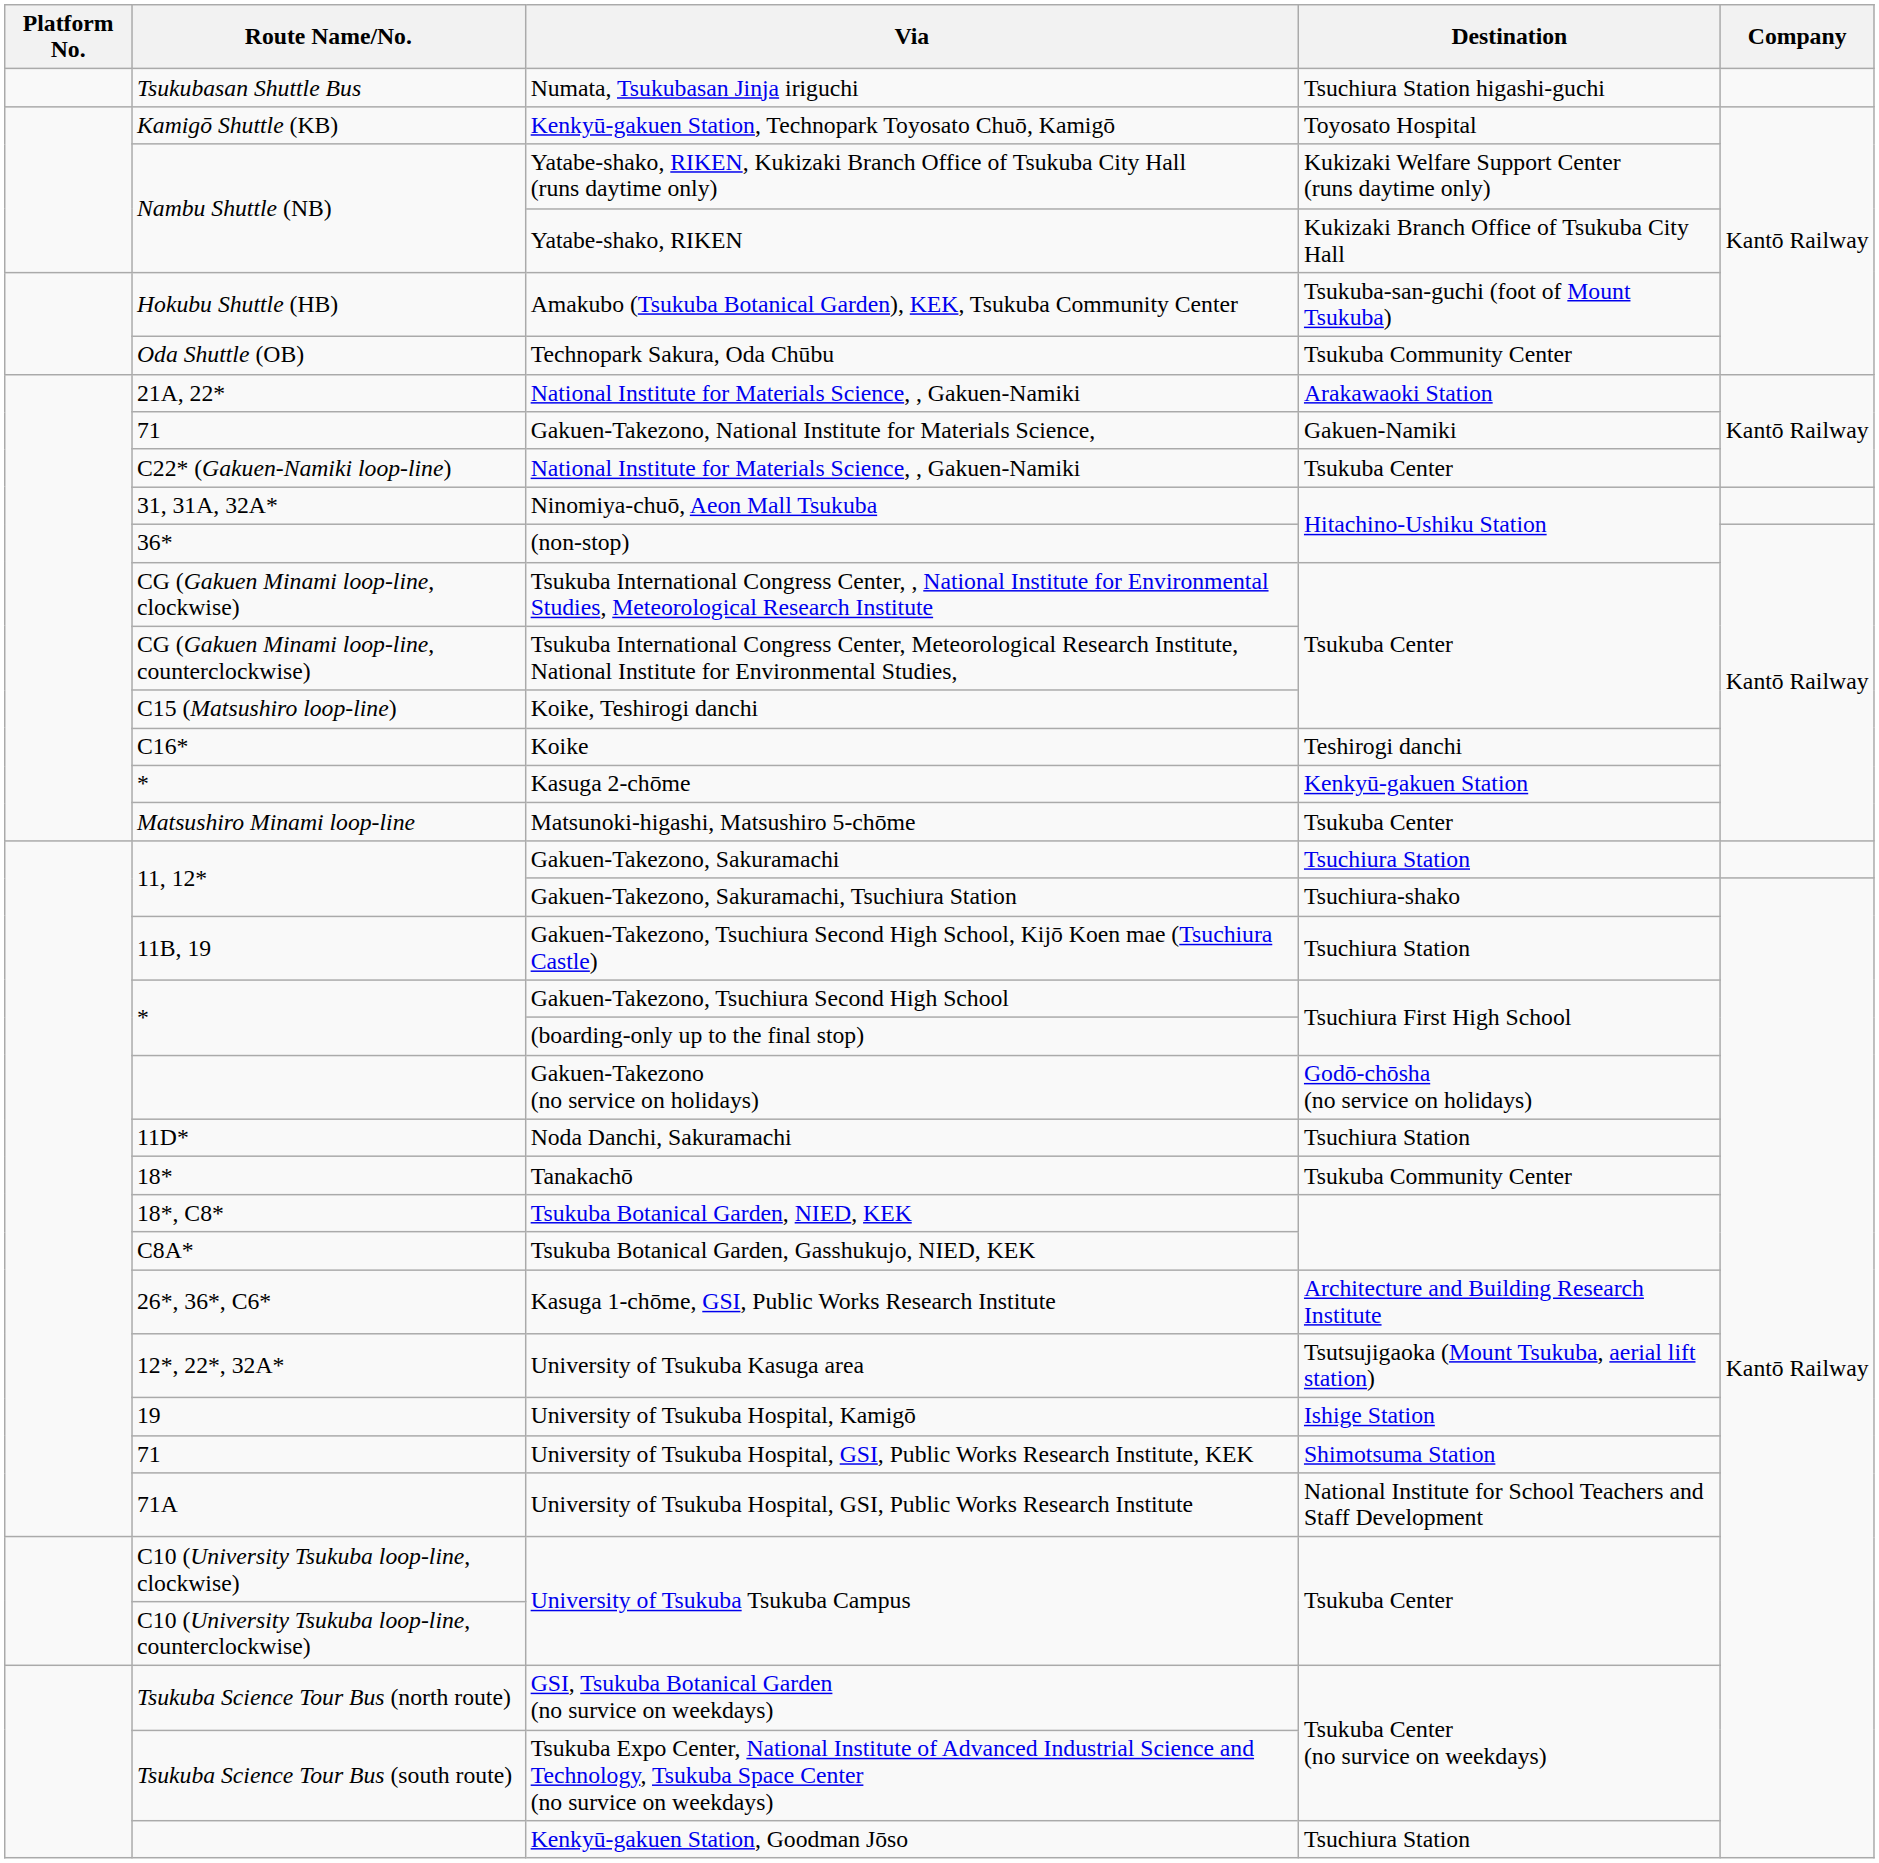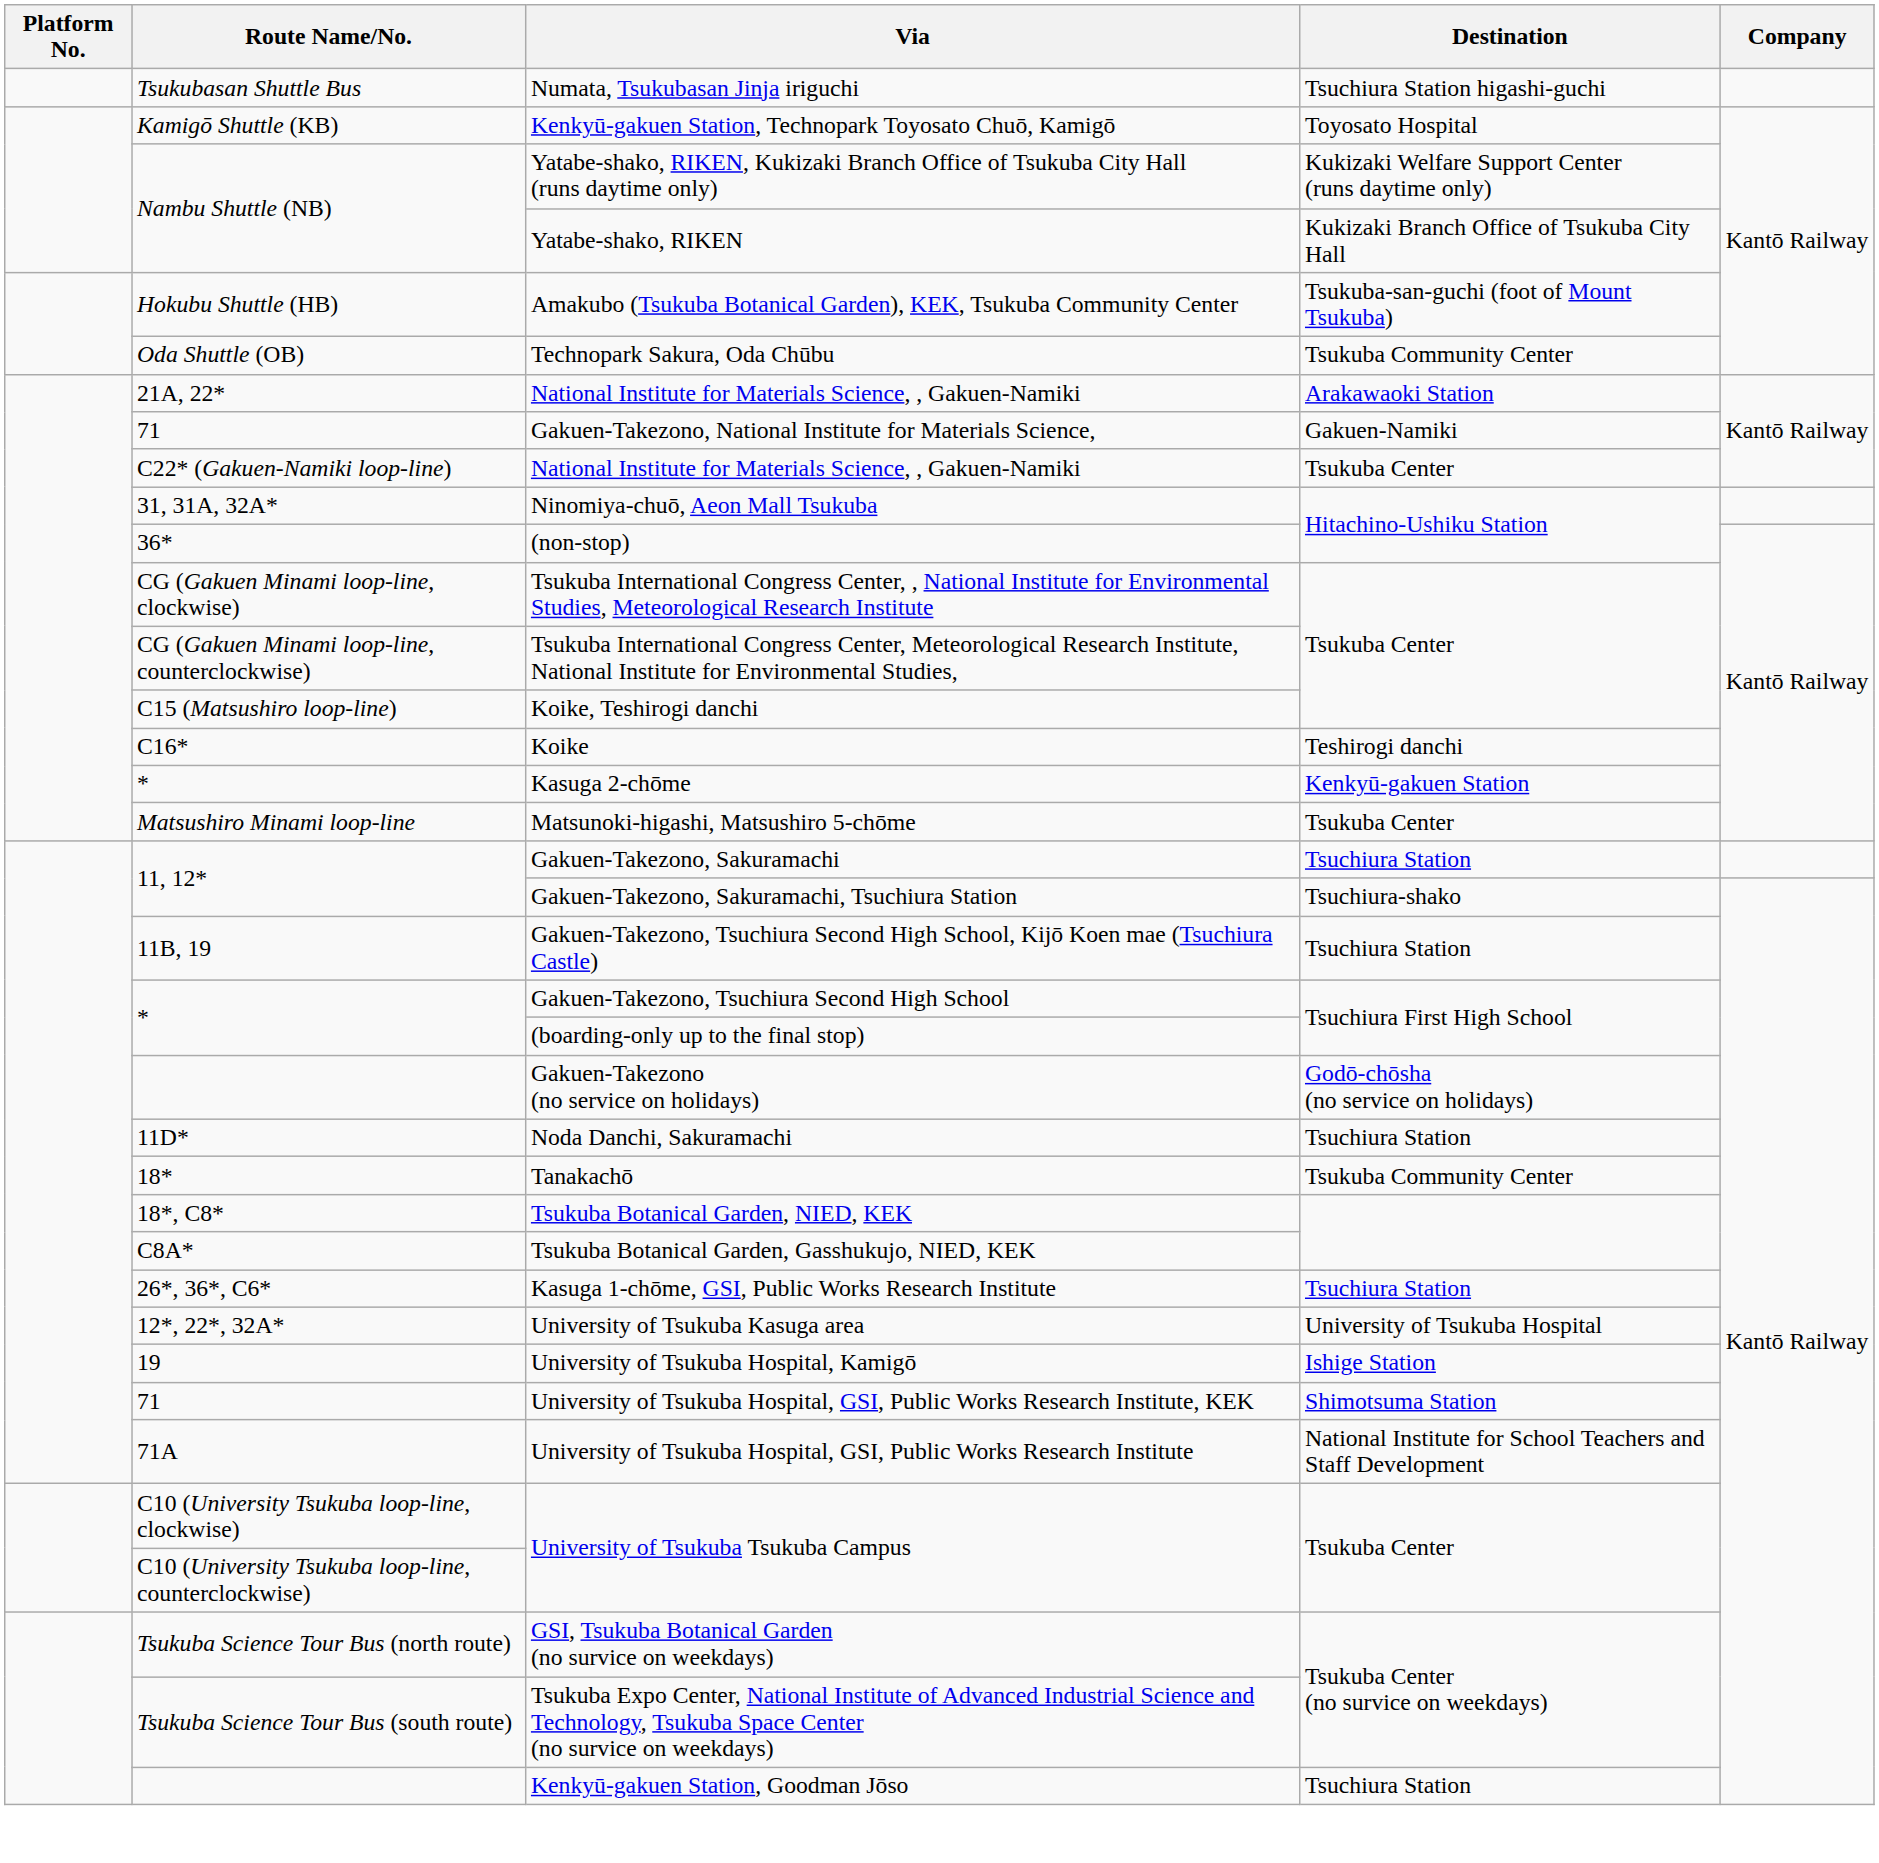Kasuga 1-chōme, GSI, Public Works Research Institute | Destination: Architecture and Building Research Institute -> Tsuchiura Station
University of Tsukuba Kasuga area | Destination: Tsutsujigaoka (Mount Tsukuba, aerial lift station) -> University of Tsukuba Hospital
